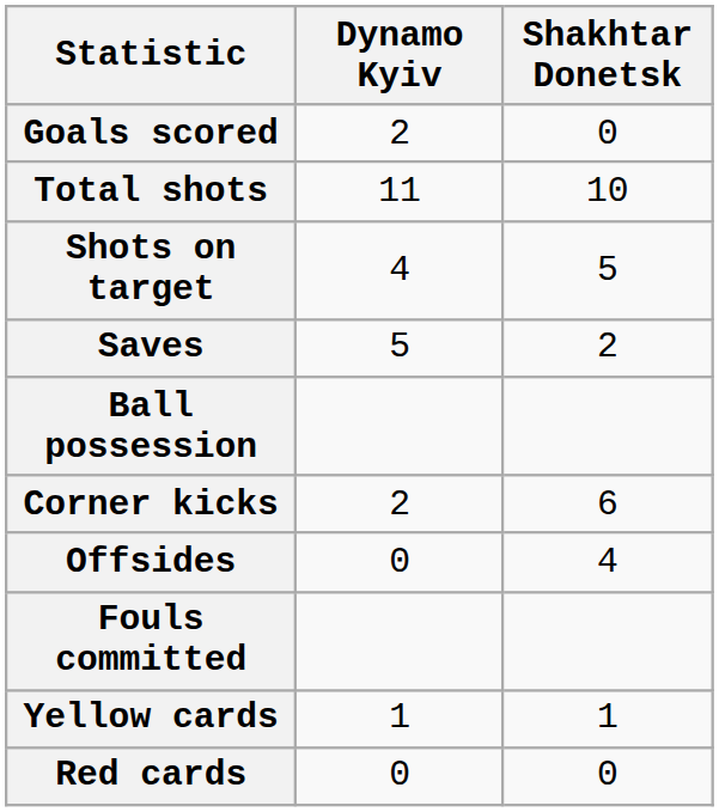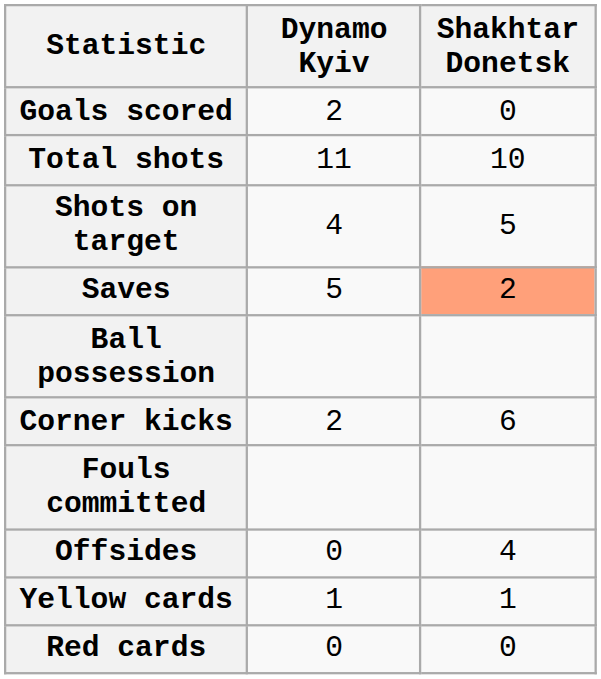Saves | Shakhtar Donetsk: no background -> lightsalmon background
rows swapped: Fouls committed <-> Offsides
